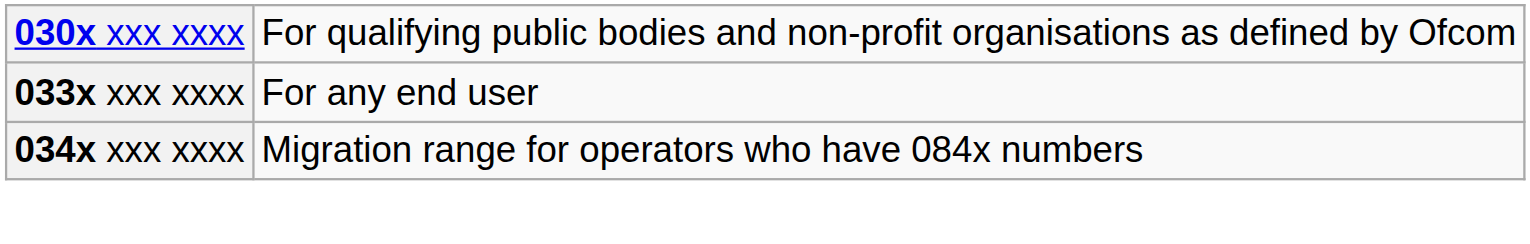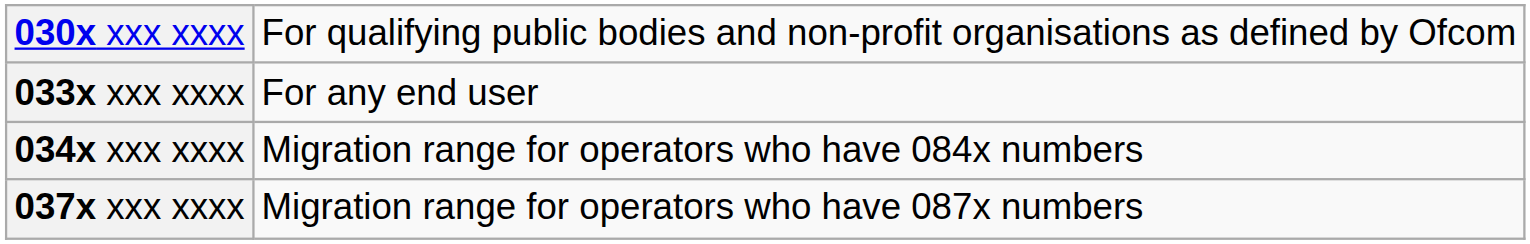+ row: 037x xxx xxxx | Migration range for operators who have 087x numbers
